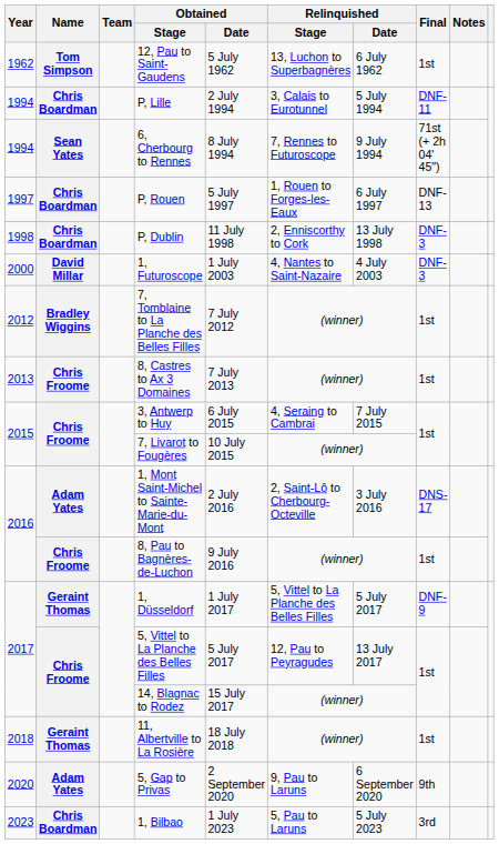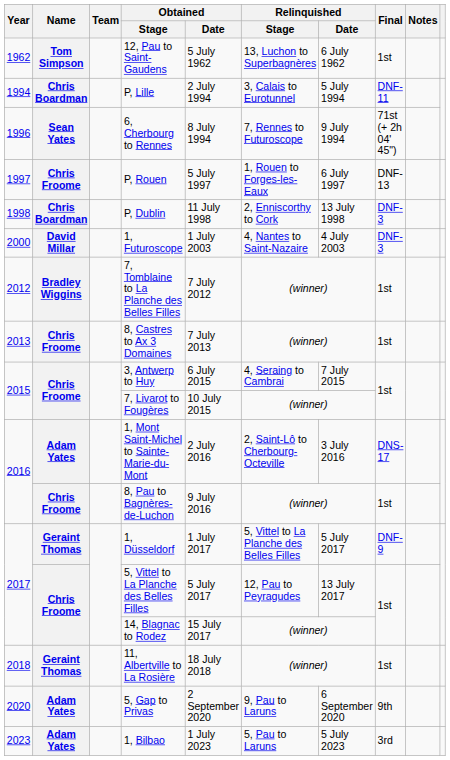6, Cherbourg to Rennes | Year: 1994 -> 1996
P, Rouen | Name: Chris Boardman -> Chris Froome
1, Bilbao | Name: Chris Boardman -> Adam Yates
